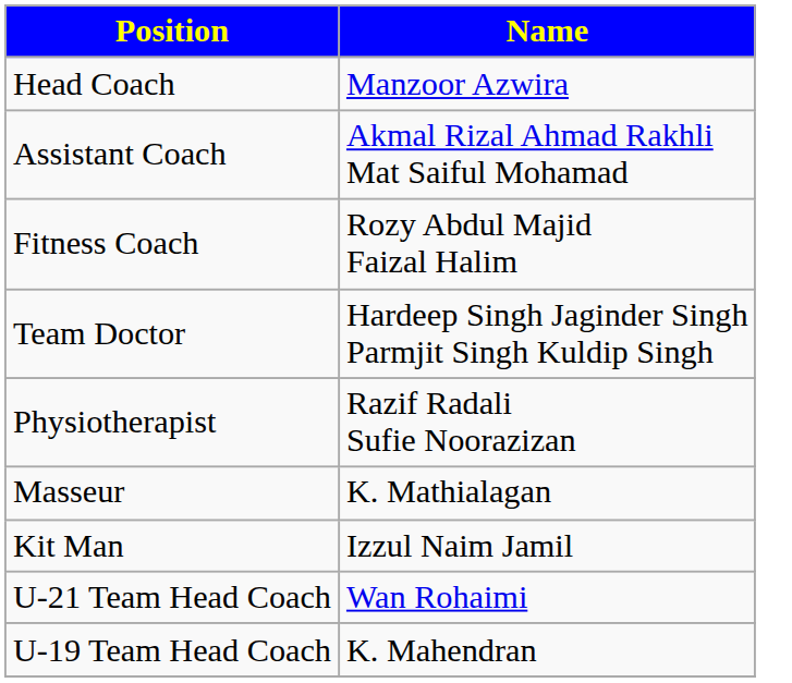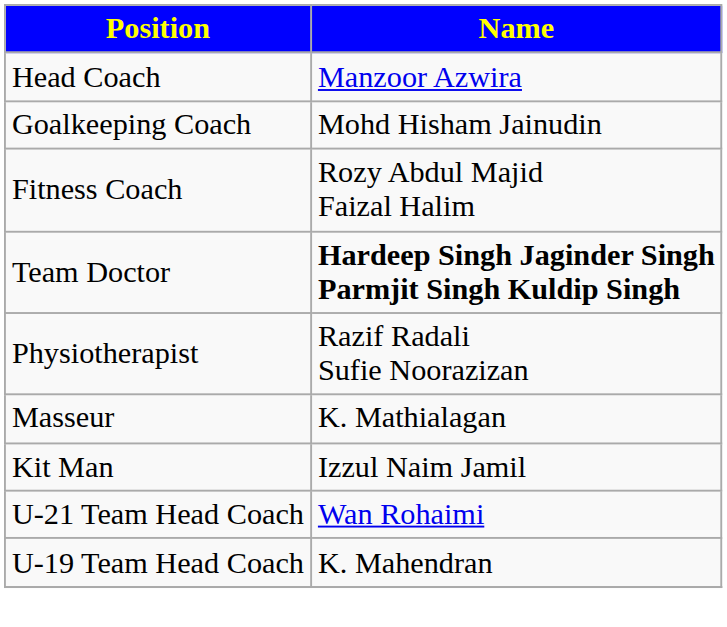- row: Assistant Coach | Akmal Rizal Ahmad Rakhli Mat Saiful Mohamad
+ row: Goalkeeping Coach | Mohd Hisham Jainudin
Team Doctor | Name: normal -> bold
